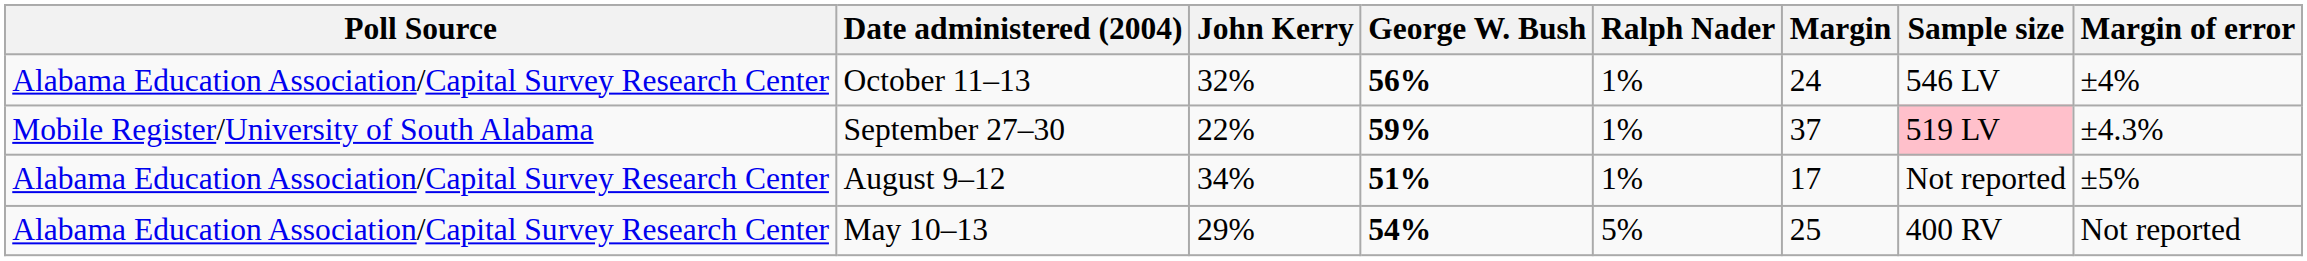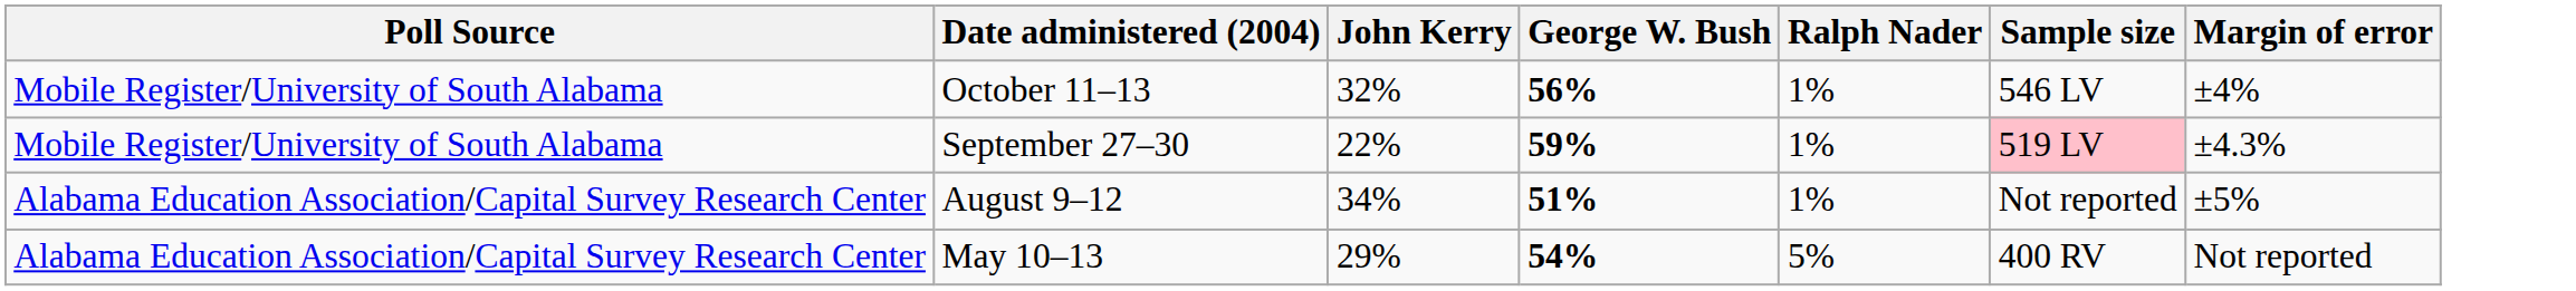- column: Margin | 24 | 37 | 17 | 25
October 11–13 | Poll Source: Alabama Education Association/Capital Survey Research Center -> Mobile Register/University of South Alabama
